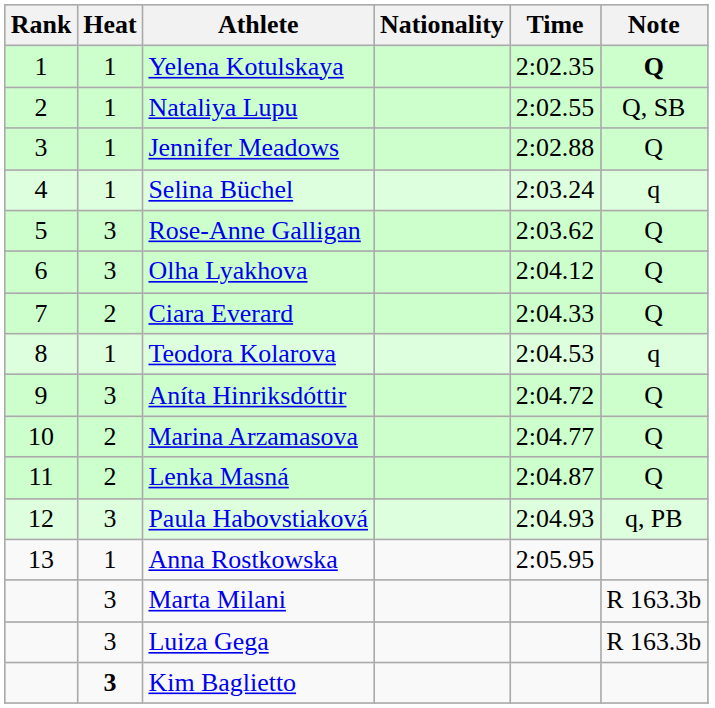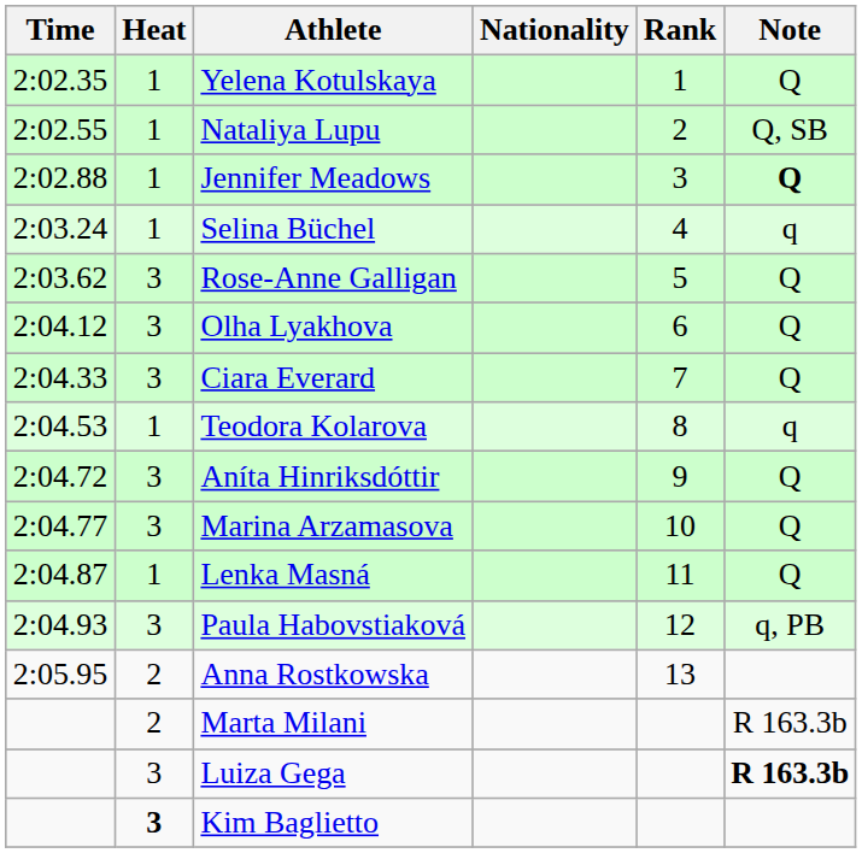columns swapped: Rank <-> Time
Yelena Kotulskaya | Note: bold -> normal
Jennifer Meadows | Note: normal -> bold
Ciara Everard | Heat: 2 -> 3
Marina Arzamasova | Heat: 2 -> 3
Lenka Masná | Heat: 2 -> 1
Anna Rostkowska | Heat: 1 -> 2
Marta Milani | Heat: 3 -> 2
Luiza Gega | Note: normal -> bold
